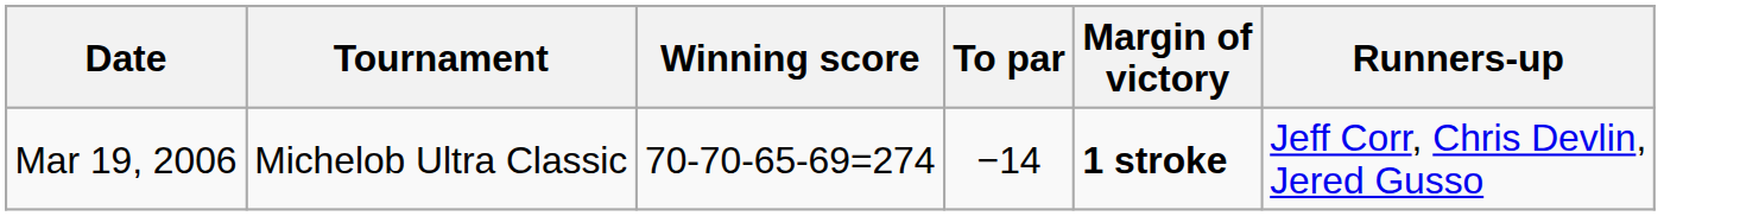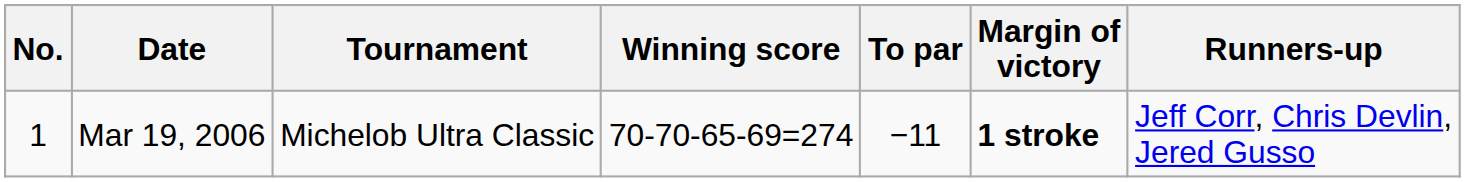+ column: No. | 1
Mar 19, 2006 | To par: −14 -> −11
